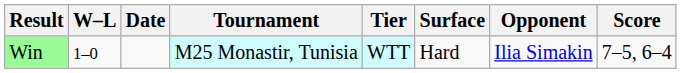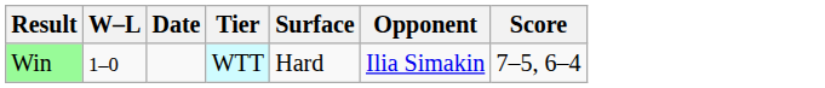- column: Tournament | M25 Monastir, Tunisia
